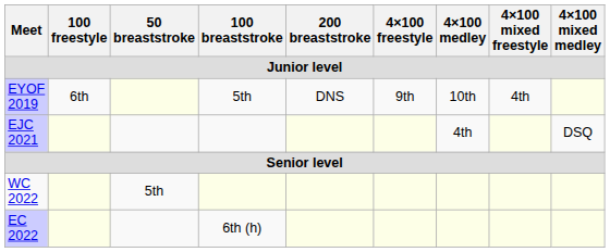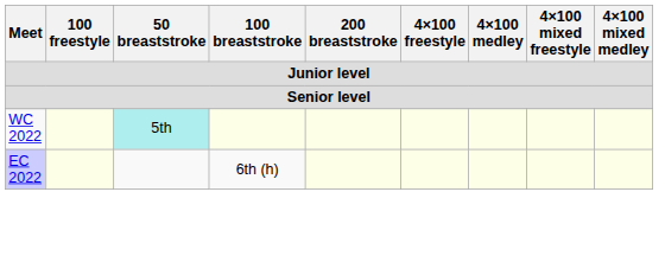- row: EYOF 2019 | 6th | 5th | DNS | 9th | 10th | 4th
- row: EJC 2021 | 4th | DSQ
WC 2022 | 50 breaststroke: no background -> paleturquoise background
